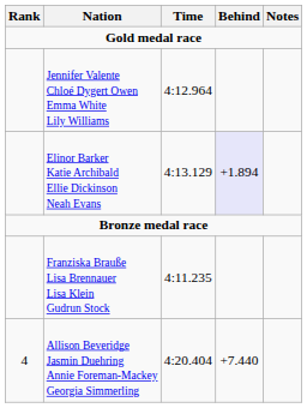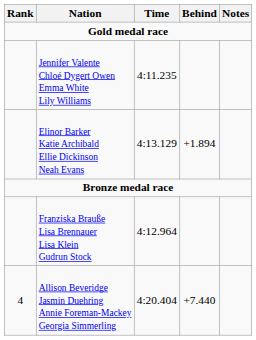Jennifer Valente Chloé Dygert Owen Emma White Lily Williams | Time: 4:12.964 -> 4:11.235
Elinor Barker Katie Archibald Ellie Dickinson Neah Evans | Behind: lavender background -> no background
Franziska Brauße Lisa Brennauer Lisa Klein Gudrun Stock | Time: 4:11.235 -> 4:12.964
